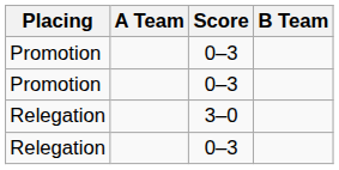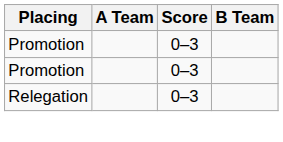- row: Relegation | 3–0
